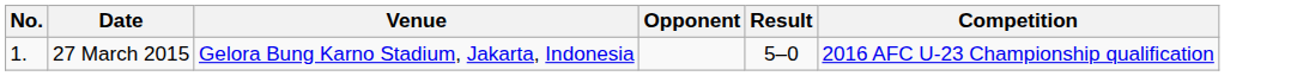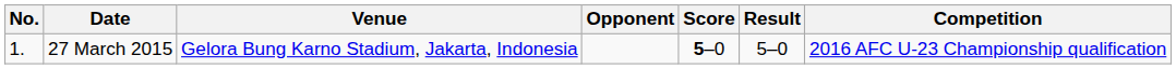+ column: Score | 5–0
